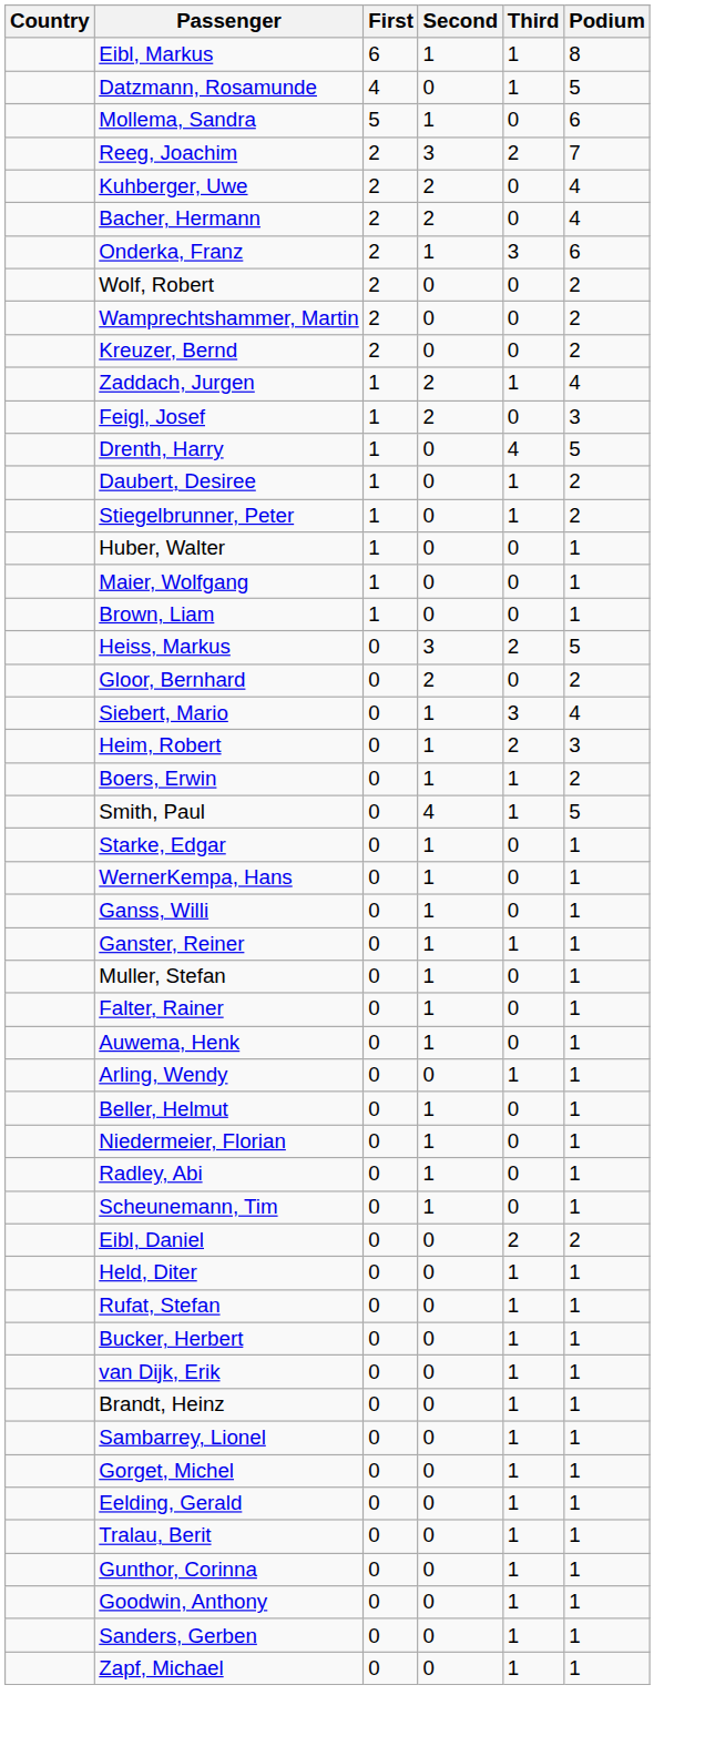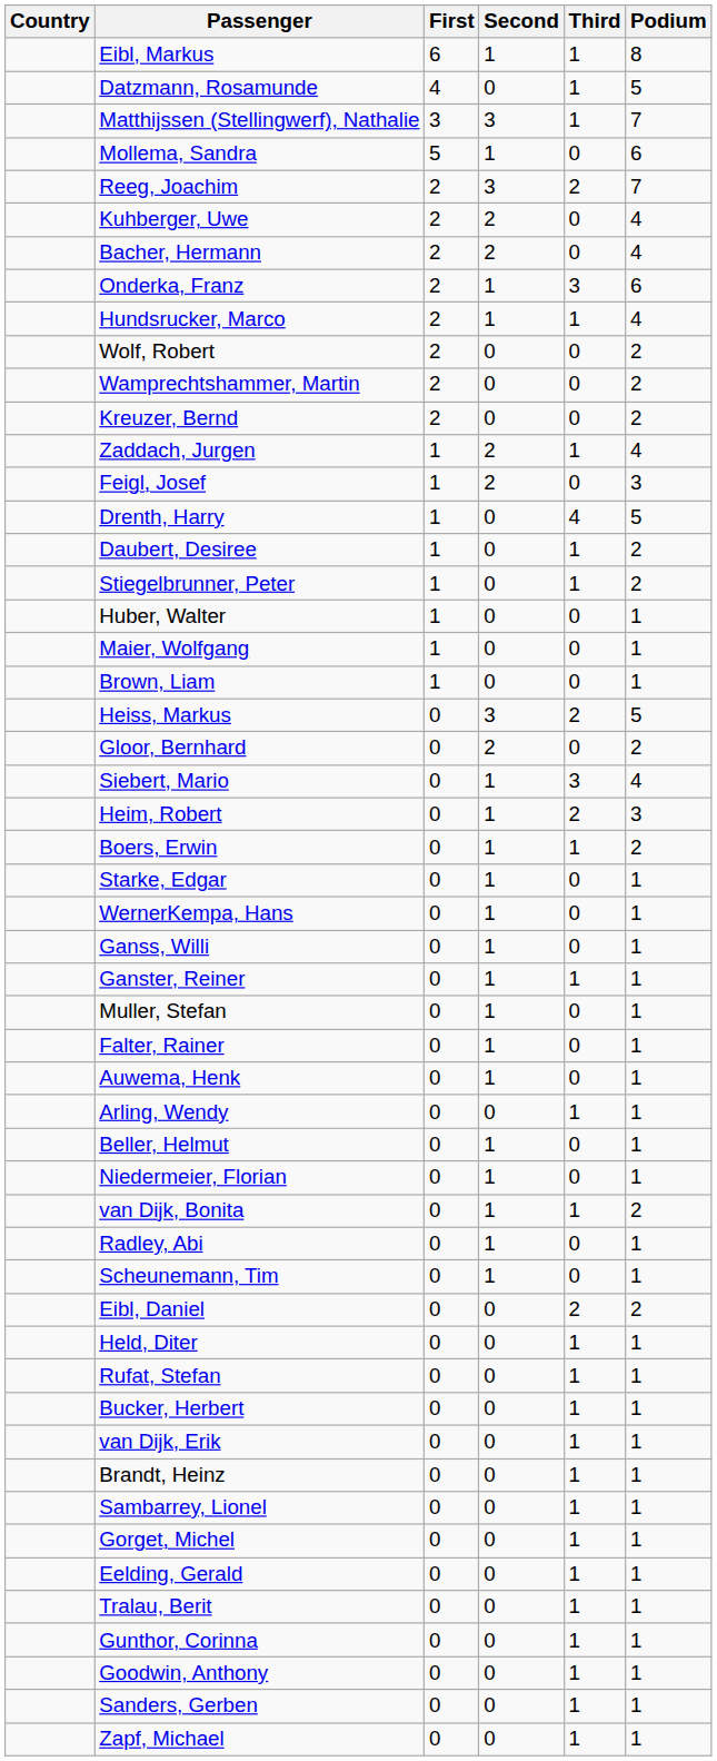+ row: Matthijssen (Stellingwerf), Nathalie | 3 | 3 | 1 | 7
+ row: Hundsrucker, Marco | 2 | 1 | 1 | 4
- row: Smith, Paul | 0 | 4 | 1 | 5
+ row: van Dijk, Bonita | 0 | 1 | 1 | 2
